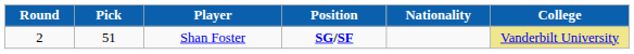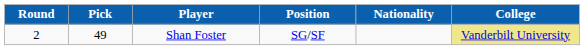Shan Foster | Pick: 51 -> 49
Shan Foster | Position: bold -> normal
